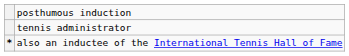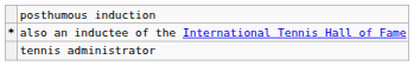rows swapped: tennis administrator <-> also an inductee of the International Tennis Hall of Fame
